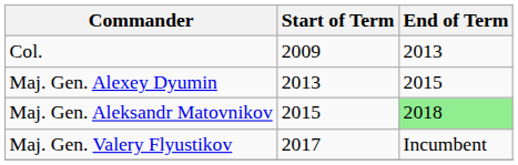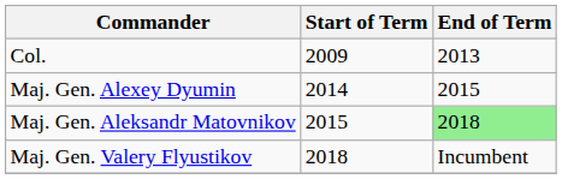Maj. Gen. Alexey Dyumin | Start of Term: 2013 -> 2014
Maj. Gen. Valery Flyustikov | Start of Term: 2017 -> 2018
